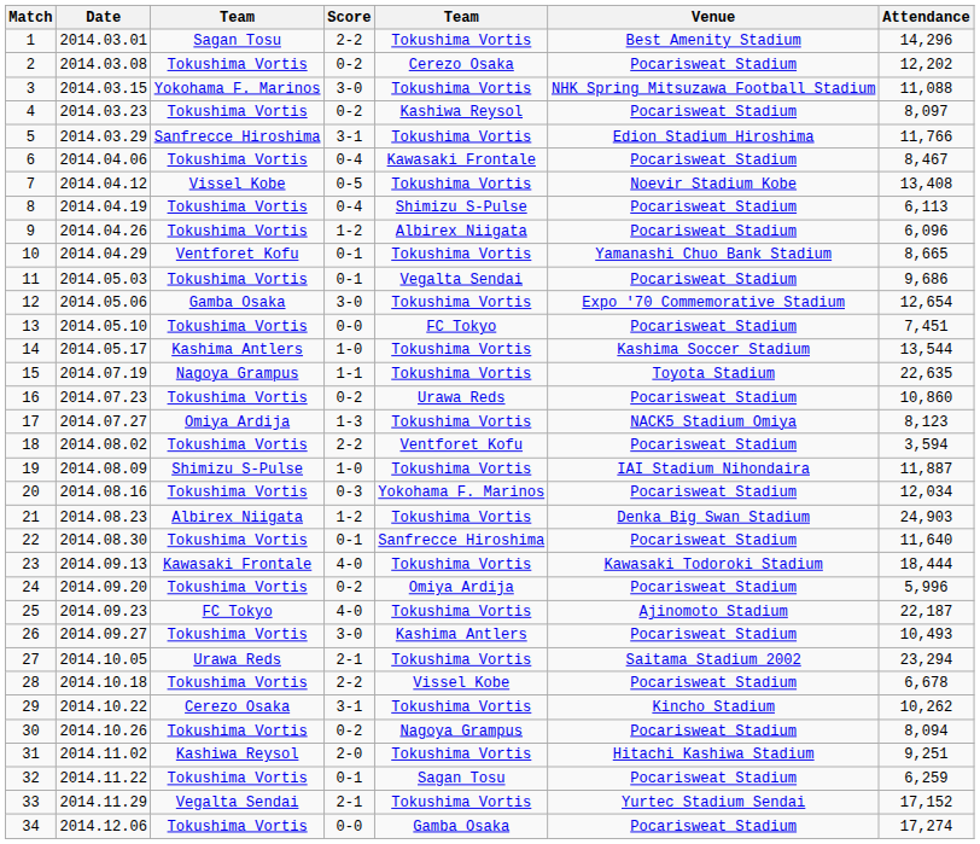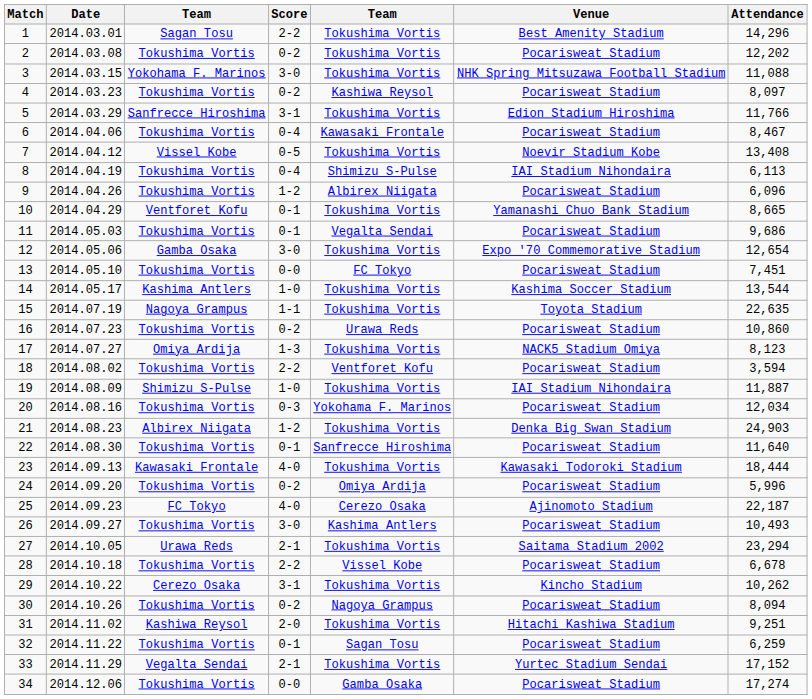2 | column 5: Cerezo Osaka -> Tokushima Vortis
8 | Venue: Pocarisweat Stadium -> IAI Stadium Nihondaira
25 | column 5: Tokushima Vortis -> Cerezo Osaka
